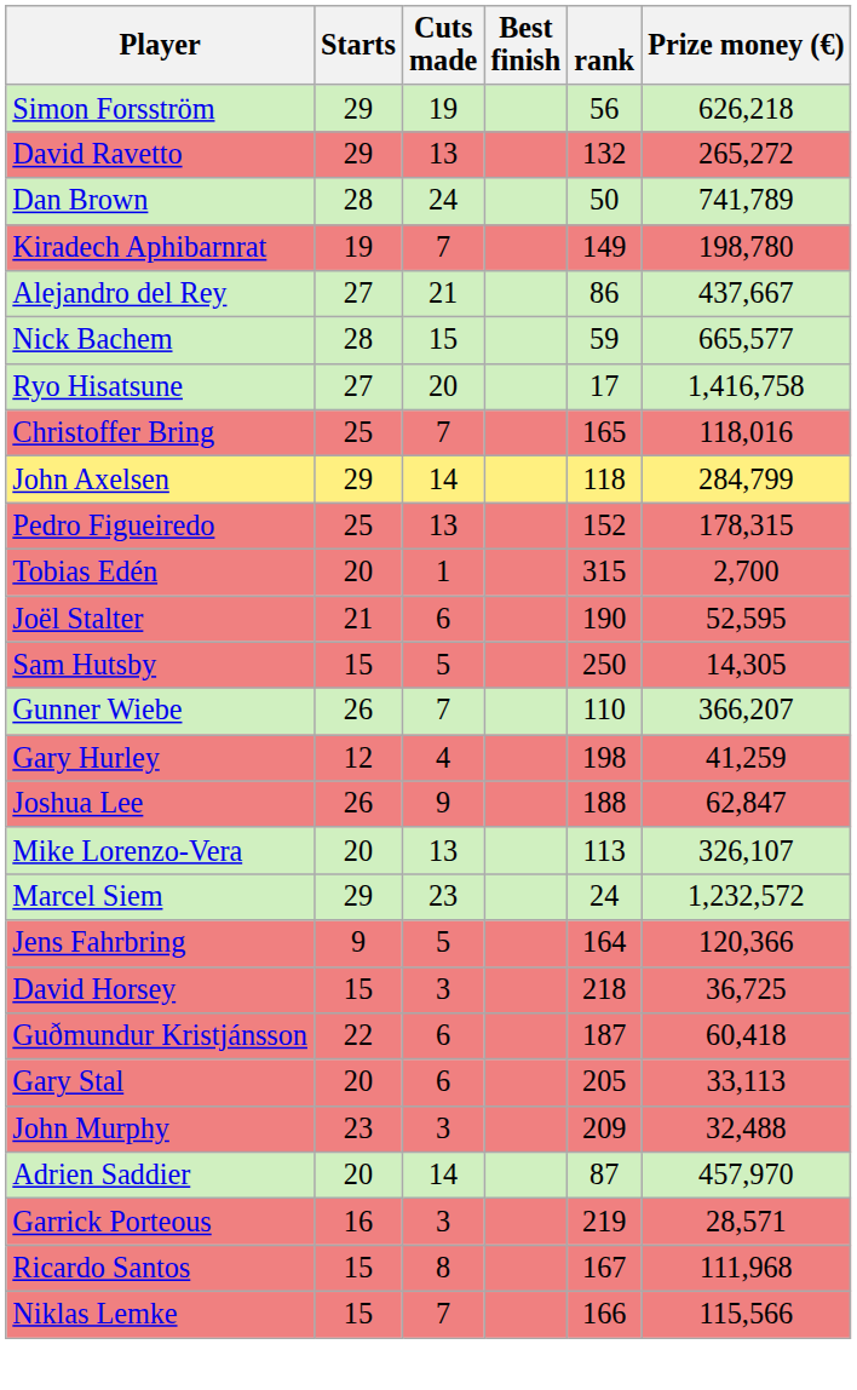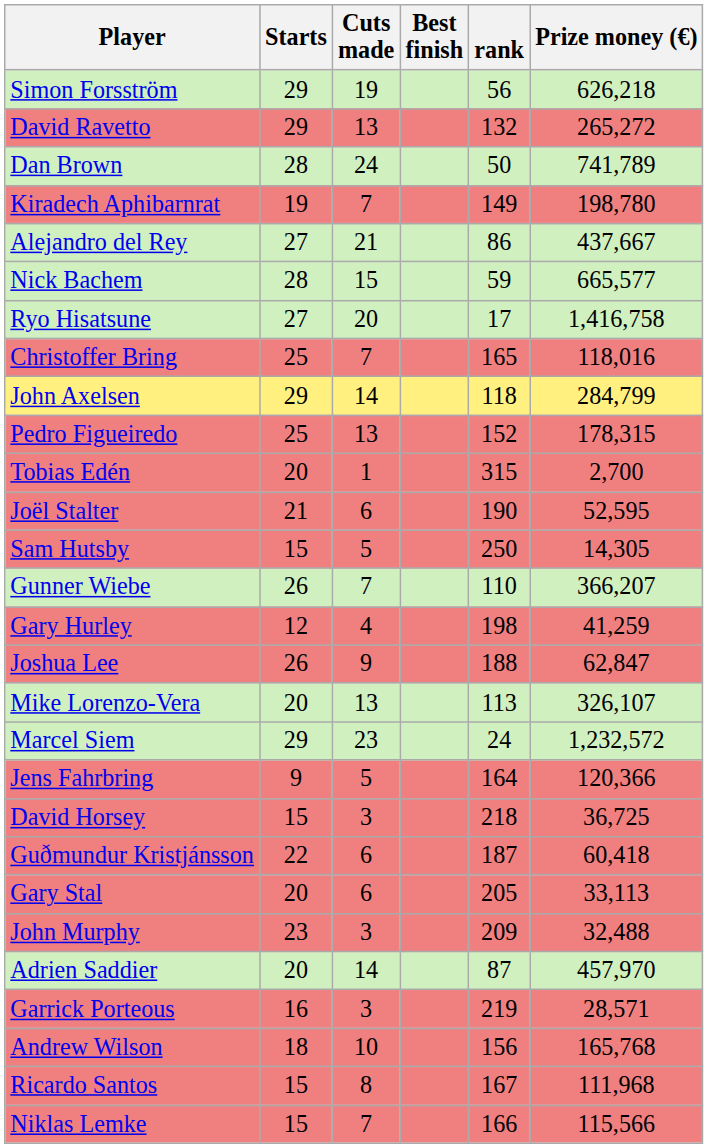+ row: Andrew Wilson | 18 | 10 | 156 | 165,768
